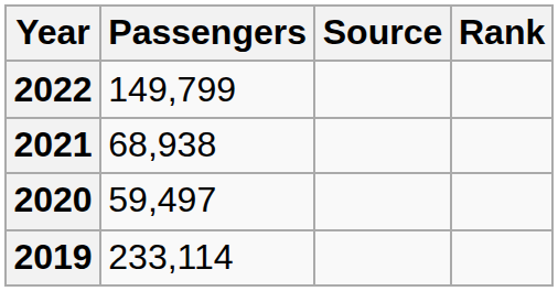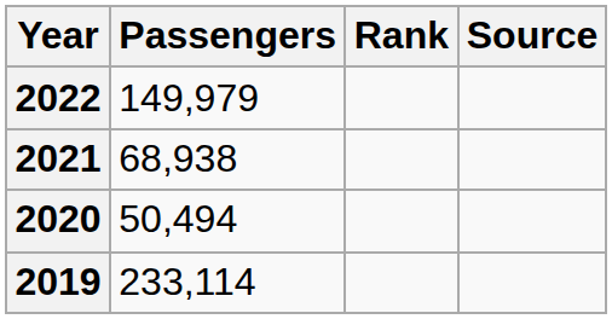columns swapped: Rank <-> Source
2022 | Passengers: 149,799 -> 149,979
2020 | Passengers: 59,497 -> 50,494
